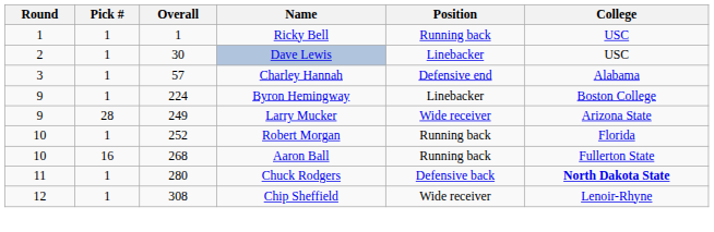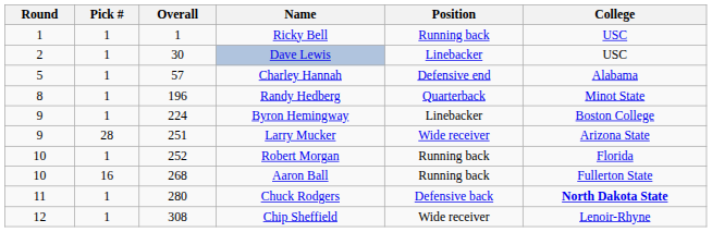Charley Hannah | Round: 3 -> 5
+ row: 8 | 1 | 196 | Randy Hedberg | Quarterback | Minot State
Larry Mucker | Overall: 249 -> 251
